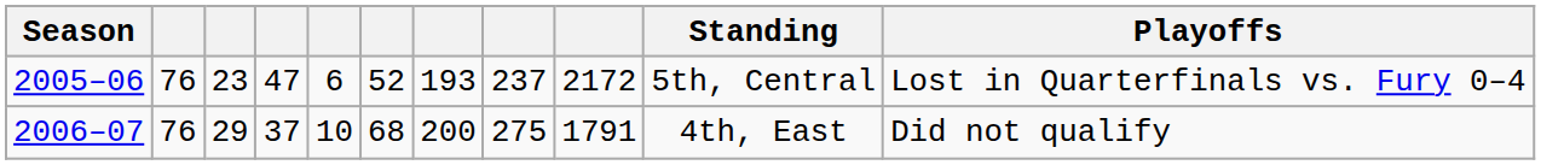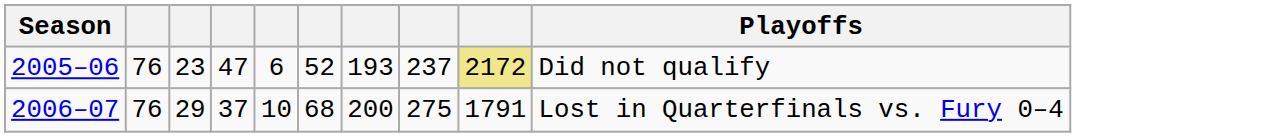- column: Standing | 5th, Central | 4th, East
2005–06 | column 9: no background -> khaki background
2005–06 | Playoffs: Lost in Quarterfinals vs. Fury 0–4 -> Did not qualify
2006–07 | Playoffs: Did not qualify -> Lost in Quarterfinals vs. Fury 0–4
